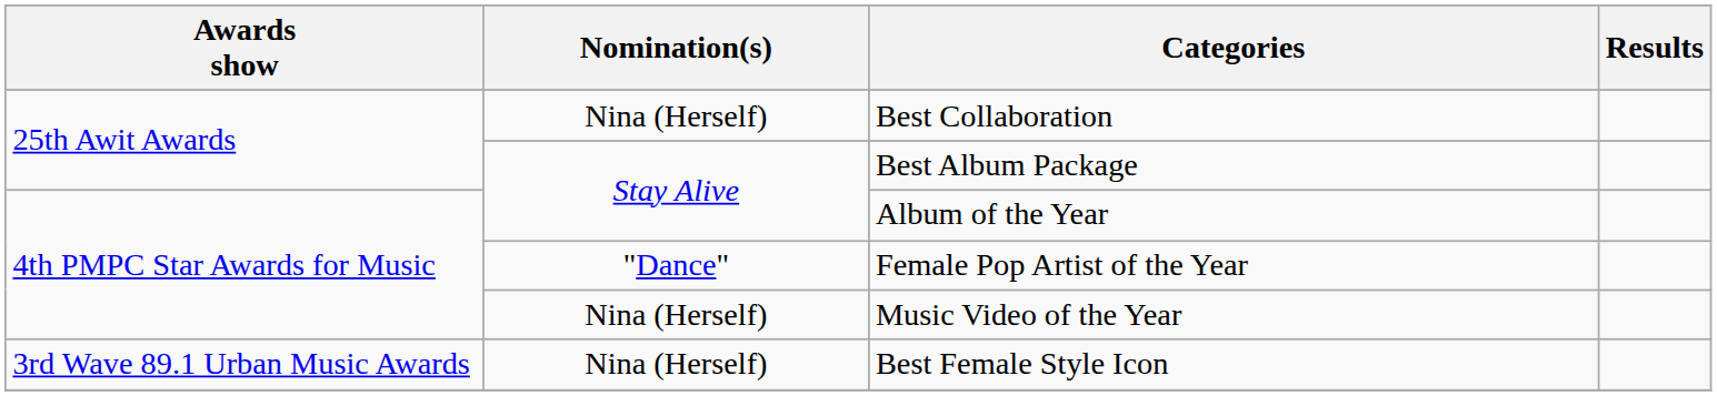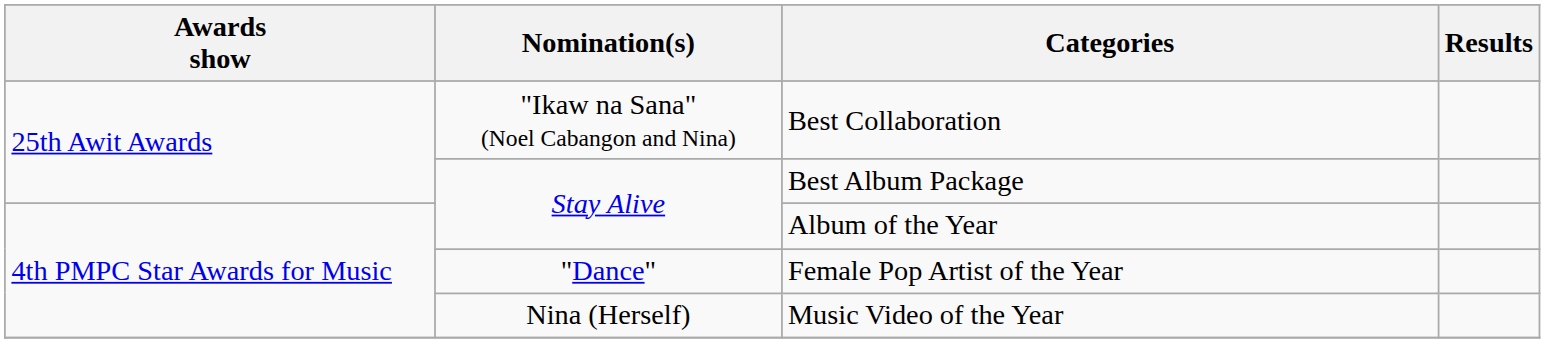Best Collaboration | Nomination(s): Nina (Herself) -> "Ikaw na Sana" (Noel Cabangon and Nina)
- row: 3rd Wave 89.1 Urban Music Awards | Nina (Herself) | Best Female Style Icon
